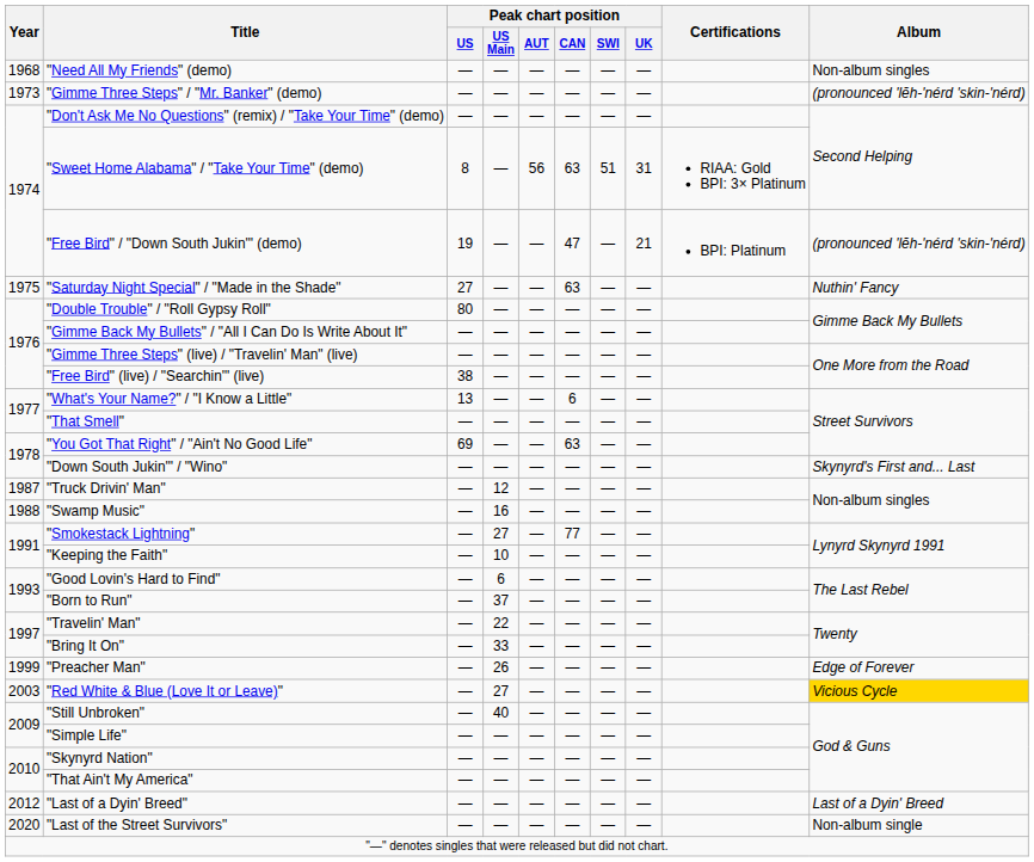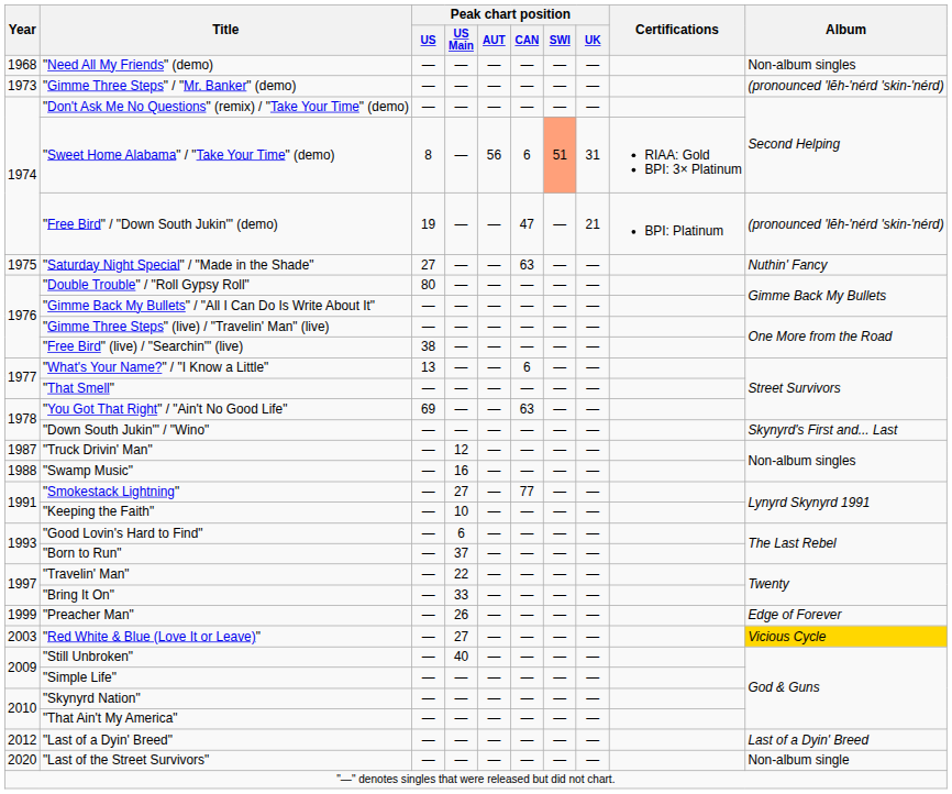"Sweet Home Alabama" / "Take Your Time" (demo) | Peak chart position / CAN: 63 -> 6
"Sweet Home Alabama" / "Take Your Time" (demo) | Peak chart position / SWI: no background -> lightsalmon background
